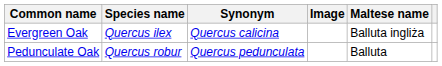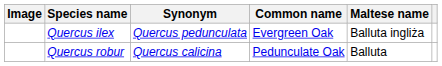columns swapped: Image <-> Common name
Quercus ilex | Synonym: Quercus calicina -> Quercus pedunculata
Quercus robur | Synonym: Quercus pedunculata -> Quercus calicina
